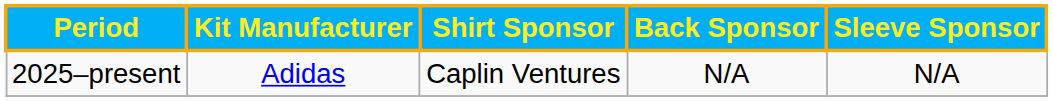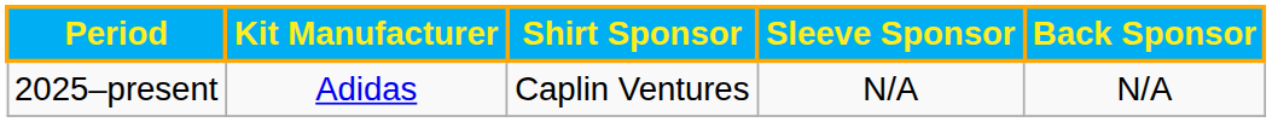columns swapped: Back Sponsor <-> Sleeve Sponsor
